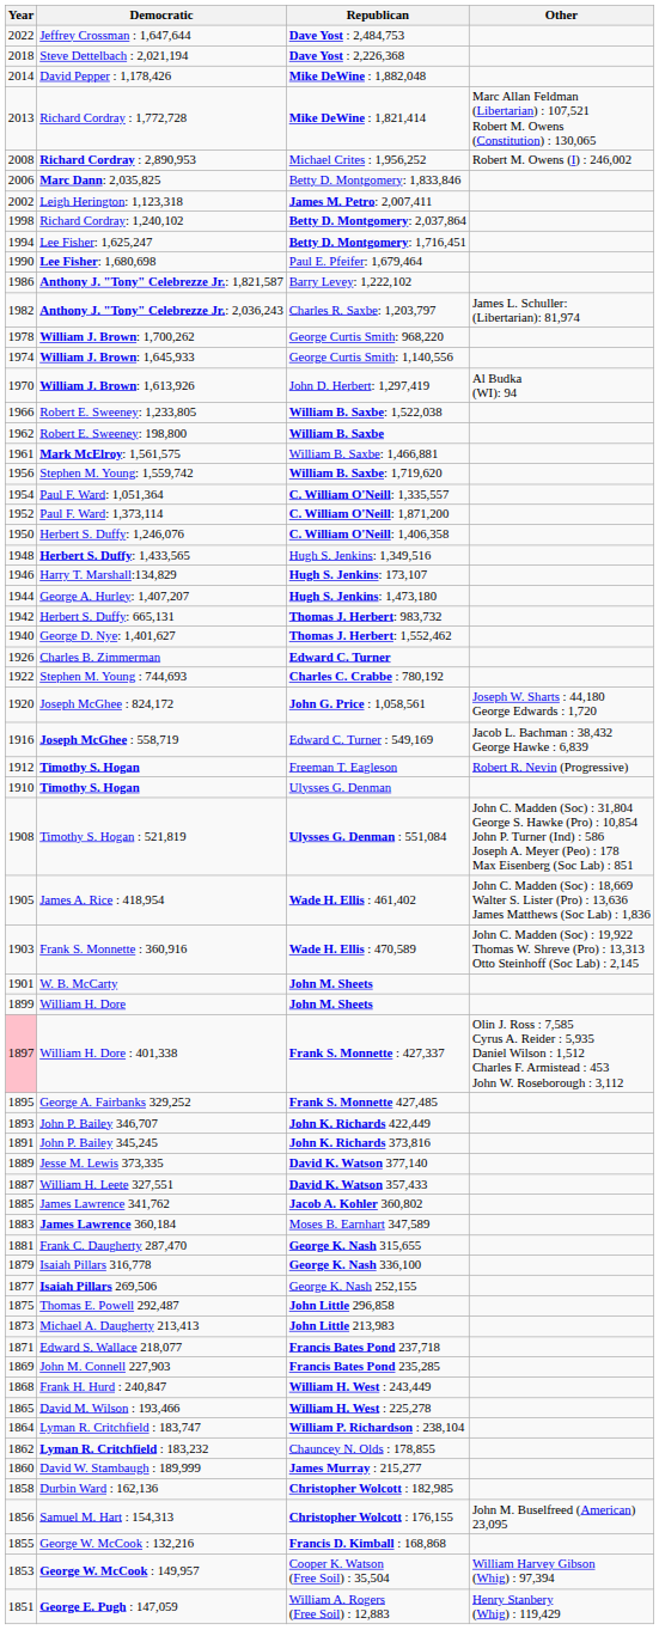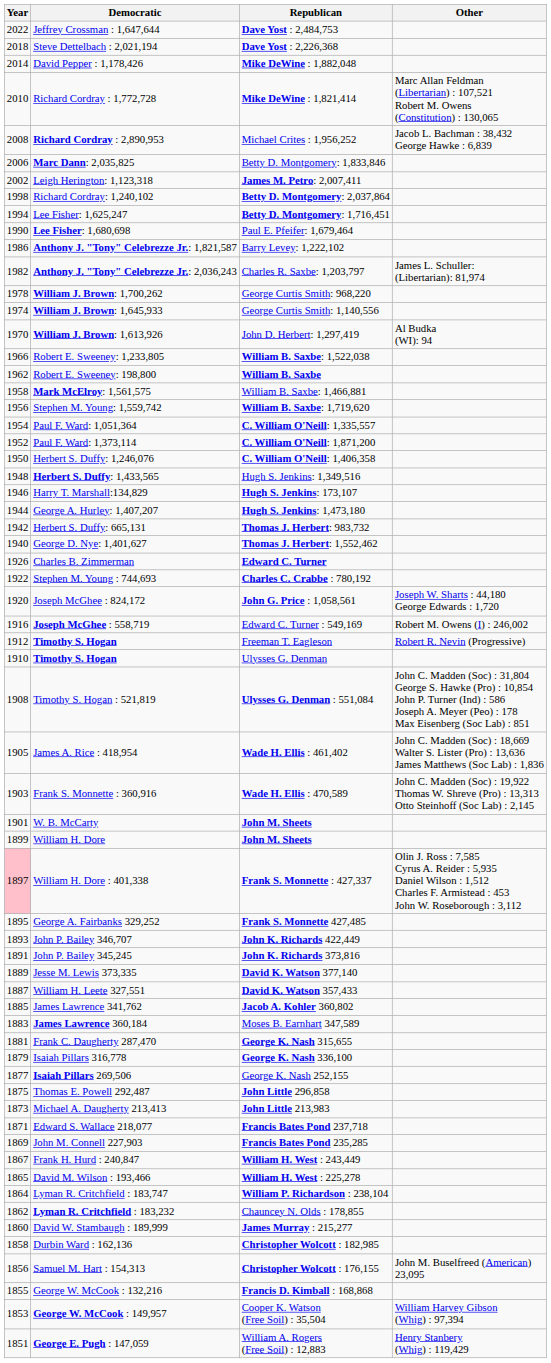Richard Cordray : 1,772,728 | Year: 2013 -> 2010
Richard Cordray : 2,890,953 | Other: Robert M. Owens (I) : 246,002 -> Jacob L. Bachman : 38,432 George Hawke : 6,839
Mark McElroy: 1,561,575 | Year: 1961 -> 1958
Joseph McGhee : 558,719 | Other: Jacob L. Bachman : 38,432 George Hawke : 6,839 -> Robert M. Owens (I) : 246,002
Frank H. Hurd : 240,847 | Year: 1868 -> 1867
